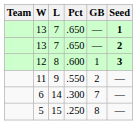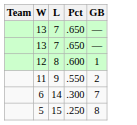- column: Seed | 1 | 2 | 3 | — | — | —
